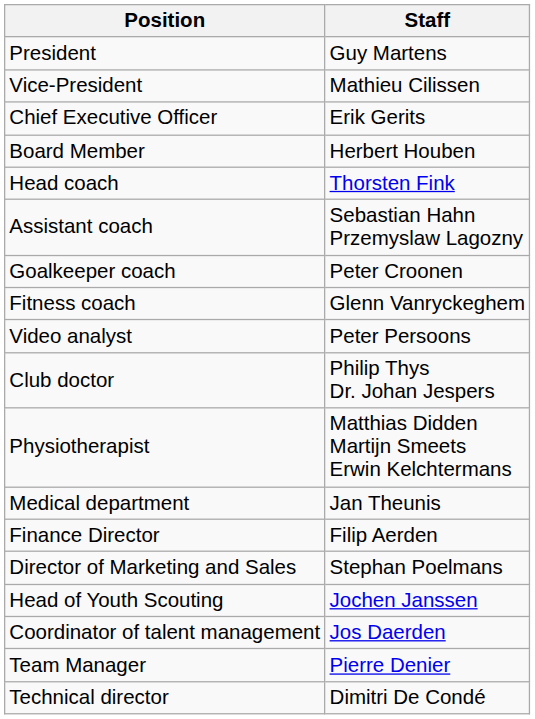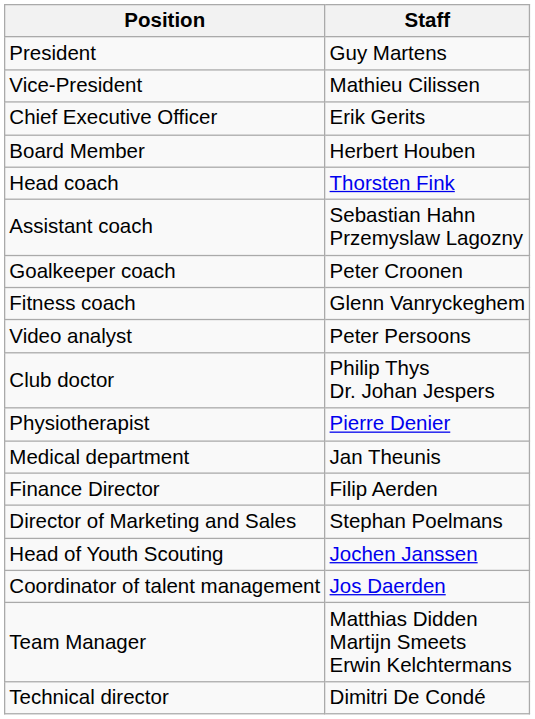Physiotherapist | Staff: Matthias Didden Martijn Smeets Erwin Kelchtermans -> Pierre Denier
Team Manager | Staff: Pierre Denier -> Matthias Didden Martijn Smeets Erwin Kelchtermans
